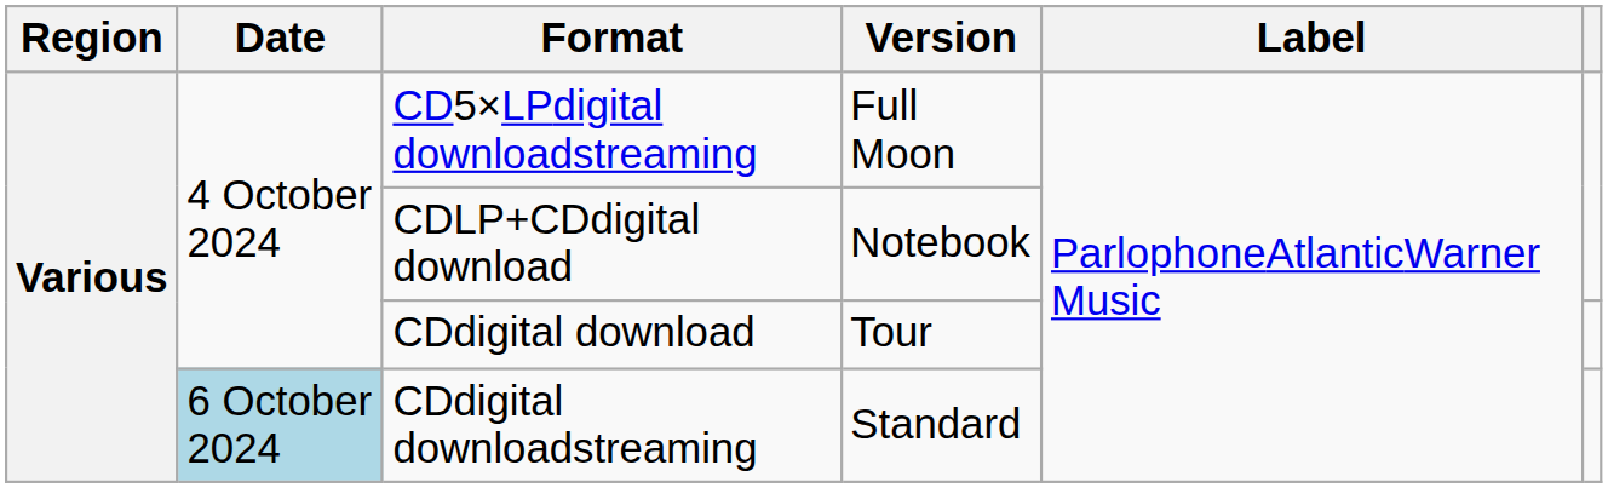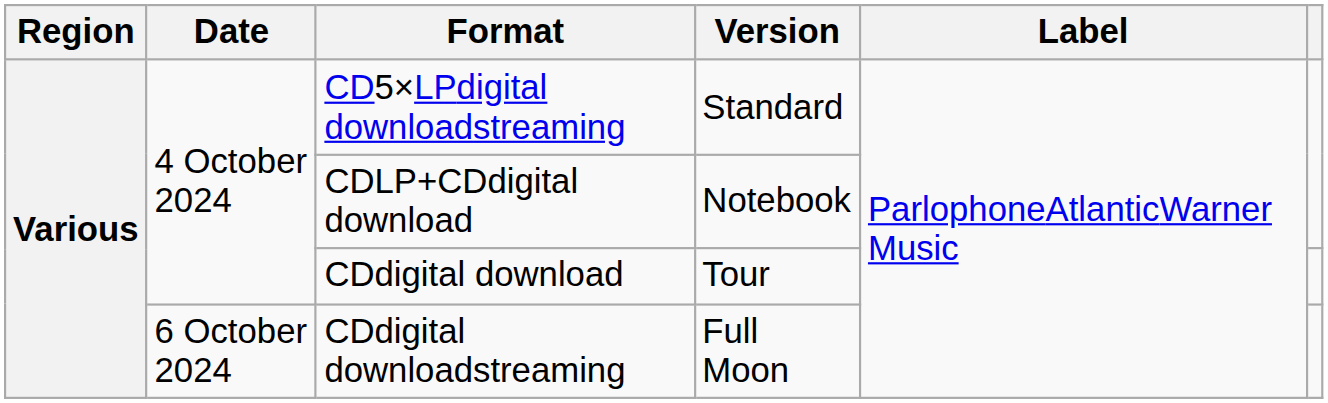CD5×LPdigital downloadstreaming | Version: Full Moon -> Standard
CDdigital downloadstreaming | Date: lightblue background -> no background
CDdigital downloadstreaming | Version: Standard -> Full Moon
